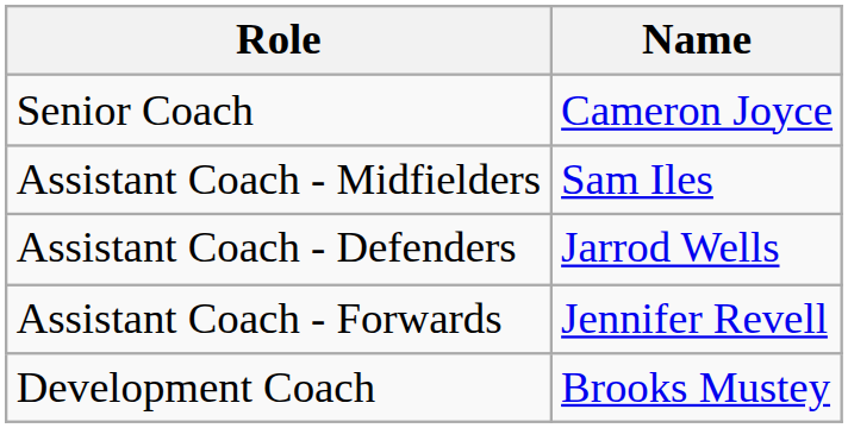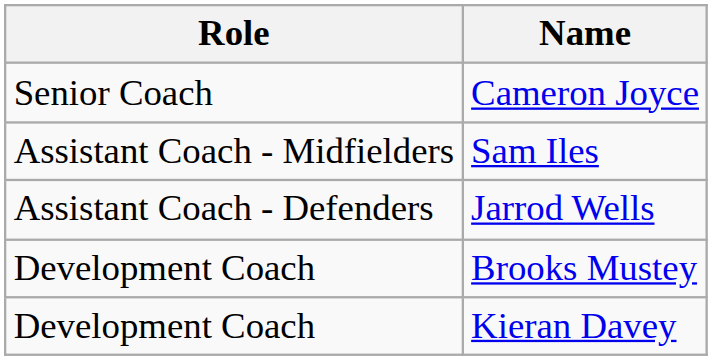- row: Assistant Coach - Forwards | Jennifer Revell
+ row: Development Coach | Kieran Davey
